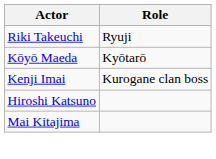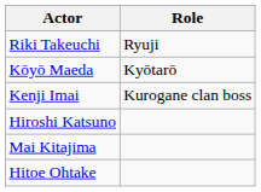+ row: Hitoe Ohtake
